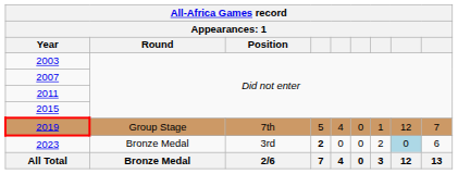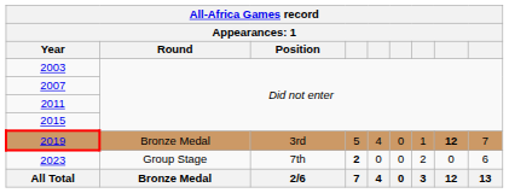2019 | Round: Group Stage -> Bronze Medal
2019 | Position: 7th -> 3rd
2019 | column 8: normal -> bold
2023 | Round: Bronze Medal -> Group Stage
2023 | Position: 3rd -> 7th
2023 | column 8: lightblue background -> no background
